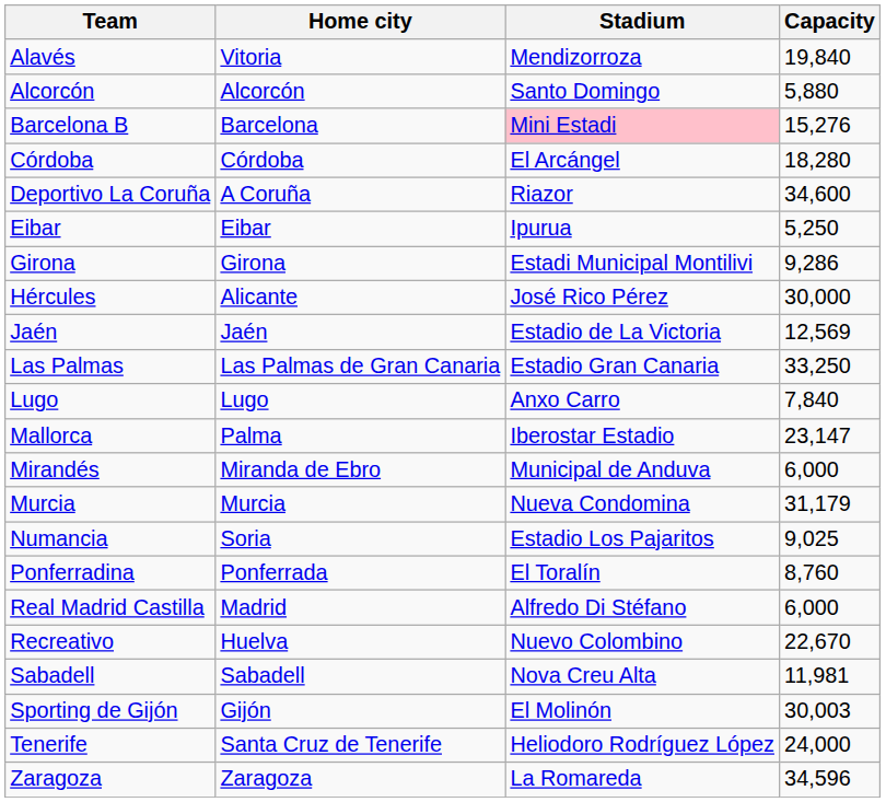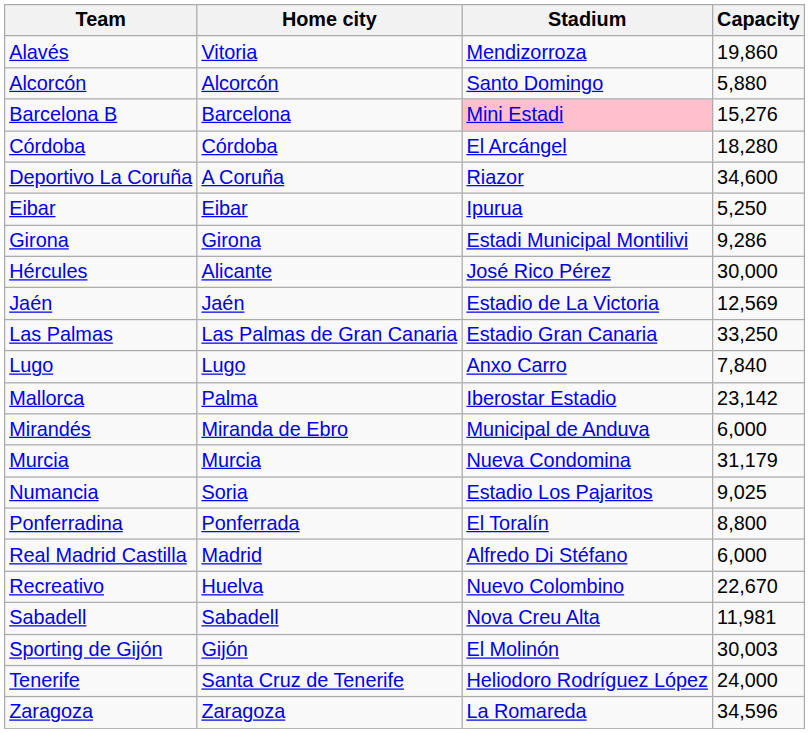Alavés | Capacity: 19,840 -> 19,860
Mallorca | Capacity: 23,147 -> 23,142
Ponferradina | Capacity: 8,760 -> 8,800
